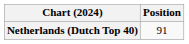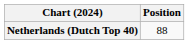Netherlands (Dutch Top 40) | Position: 91 -> 88
